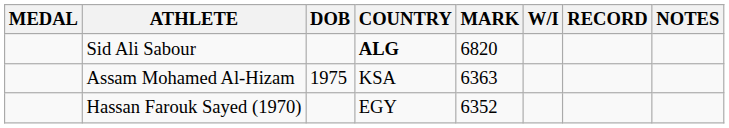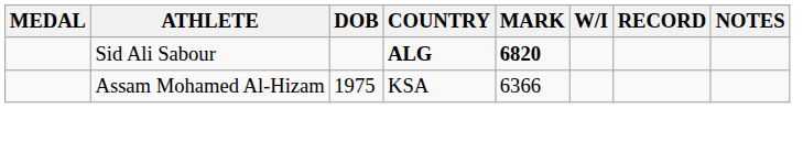Sid Ali Sabour | MARK: normal -> bold
Assam Mohamed Al-Hizam | MARK: 6363 -> 6366
- row: Hassan Farouk Sayed (1970) | EGY | 6352
